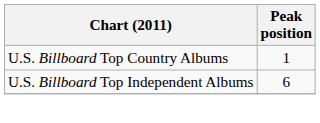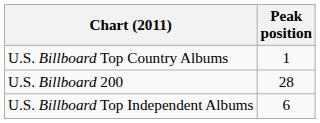+ row: U.S. Billboard 200 | 28
